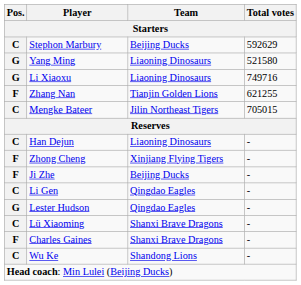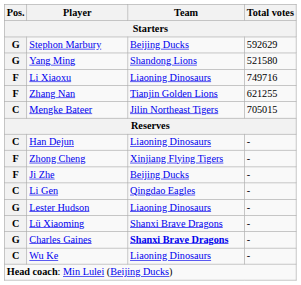Stephon Marbury | Pos.: C -> G
Yang Ming | Team: Liaoning Dinosaurs -> Shandong Lions
Li Xiaoxu | Pos.: G -> F
Lester Hudson | Team: Qingdao Eagles -> Liaoning Dinosaurs
Charles Gaines | Pos.: F -> G
Charles Gaines | Team: normal -> bold
Wu Ke | Team: Shandong Lions -> Liaoning Dinosaurs
